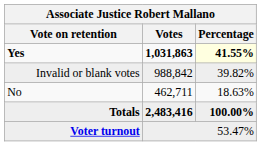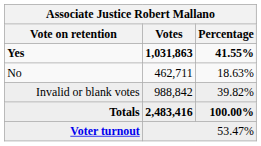Yes | Percentage: lightyellow background -> no background
rows swapped: No <-> Invalid or blank votes
